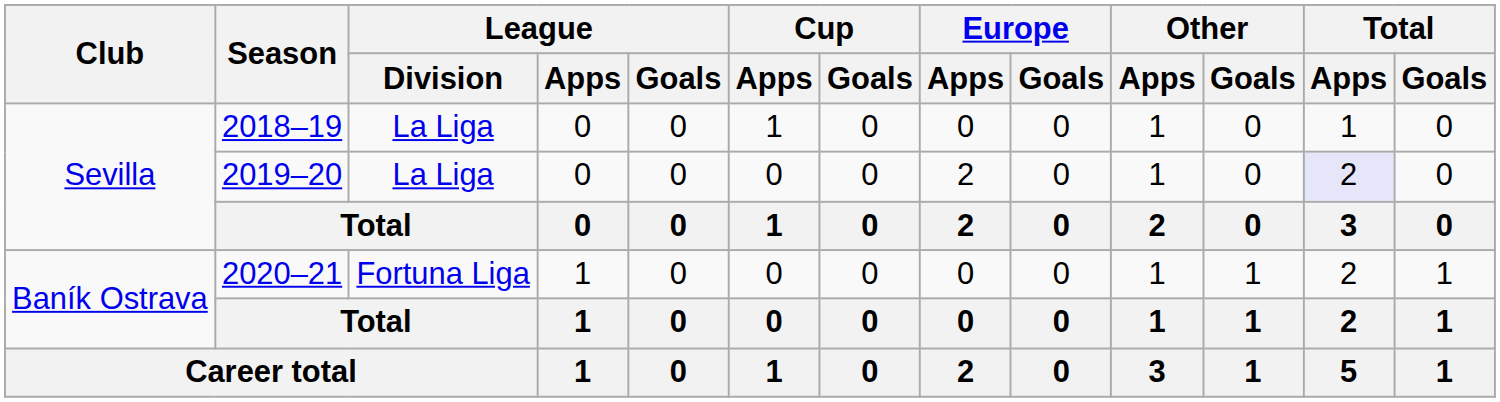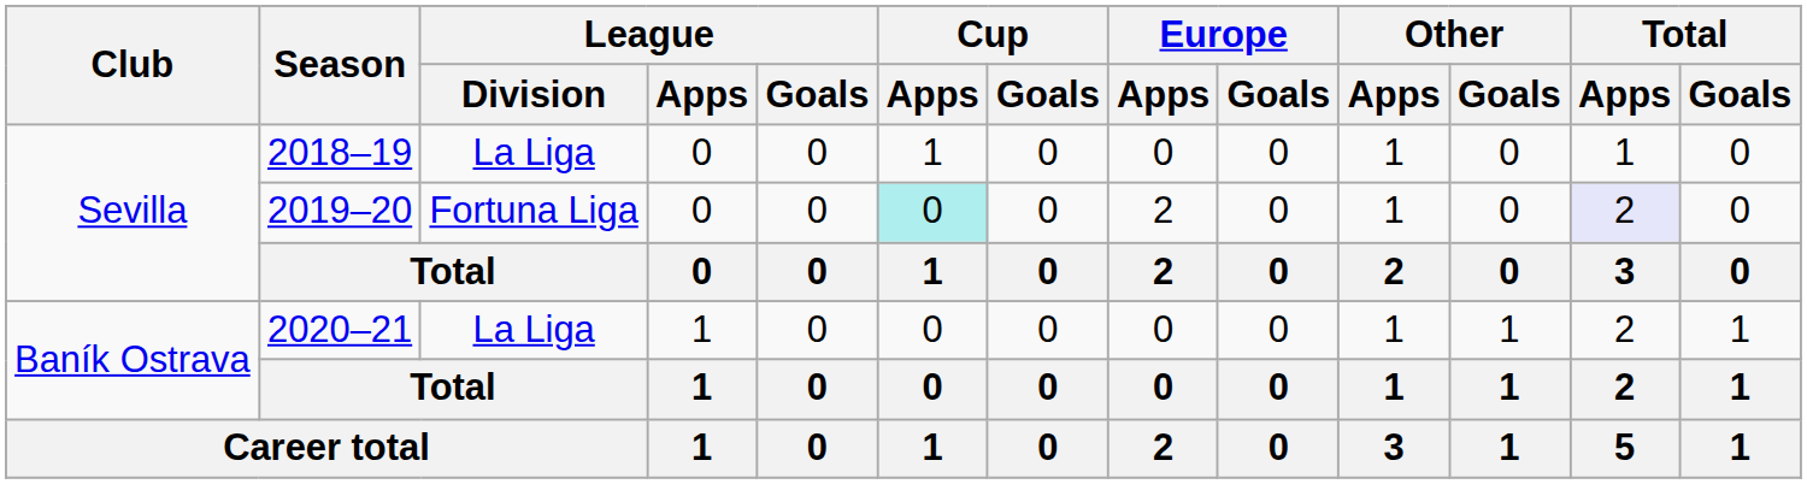2019–20 | League / Division: La Liga -> Fortuna Liga
2019–20 | Cup / Apps: no background -> paleturquoise background
2020–21 | League / Division: Fortuna Liga -> La Liga
